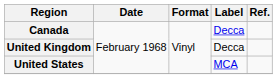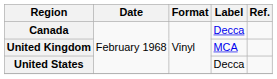United Kingdom | Label: Decca -> MCA
United States | Label: MCA -> Decca
